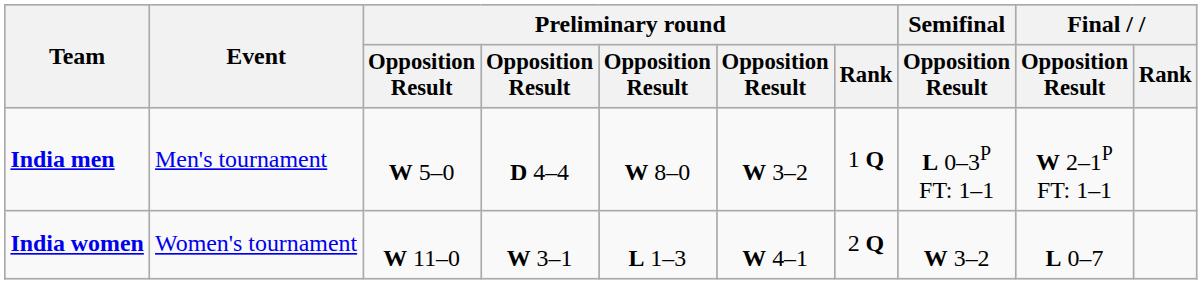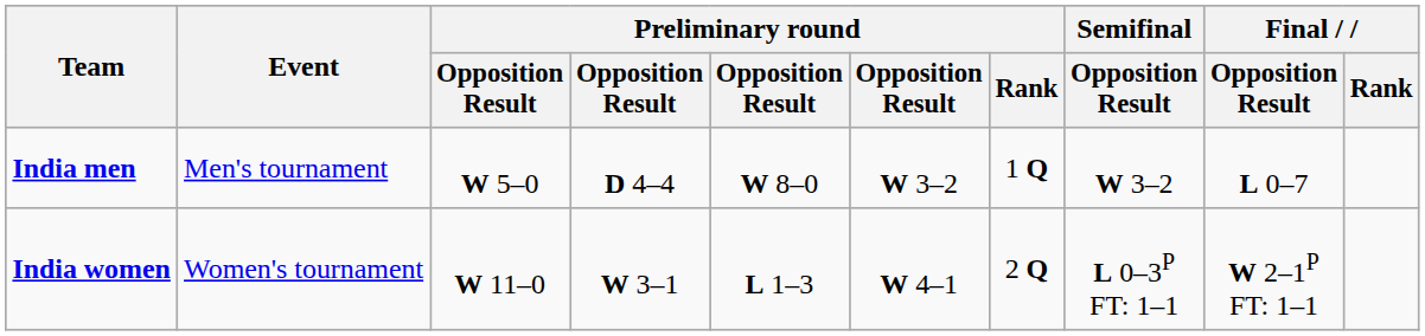India men | Semifinal / Opposition Result: L 0–3P FT: 1–1 -> W 3–2
India men | Final / Opposition Result: W 2–1P FT: 1–1 -> L 0–7
India women | Semifinal / Opposition Result: W 3–2 -> L 0–3P FT: 1–1
India women | Final / Opposition Result: L 0–7 -> W 2–1P FT: 1–1
